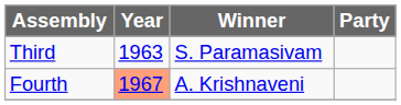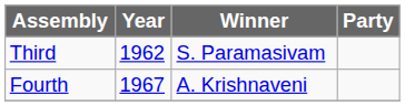Third | Year: 1963 -> 1962
Fourth | Year: lightsalmon background -> no background
